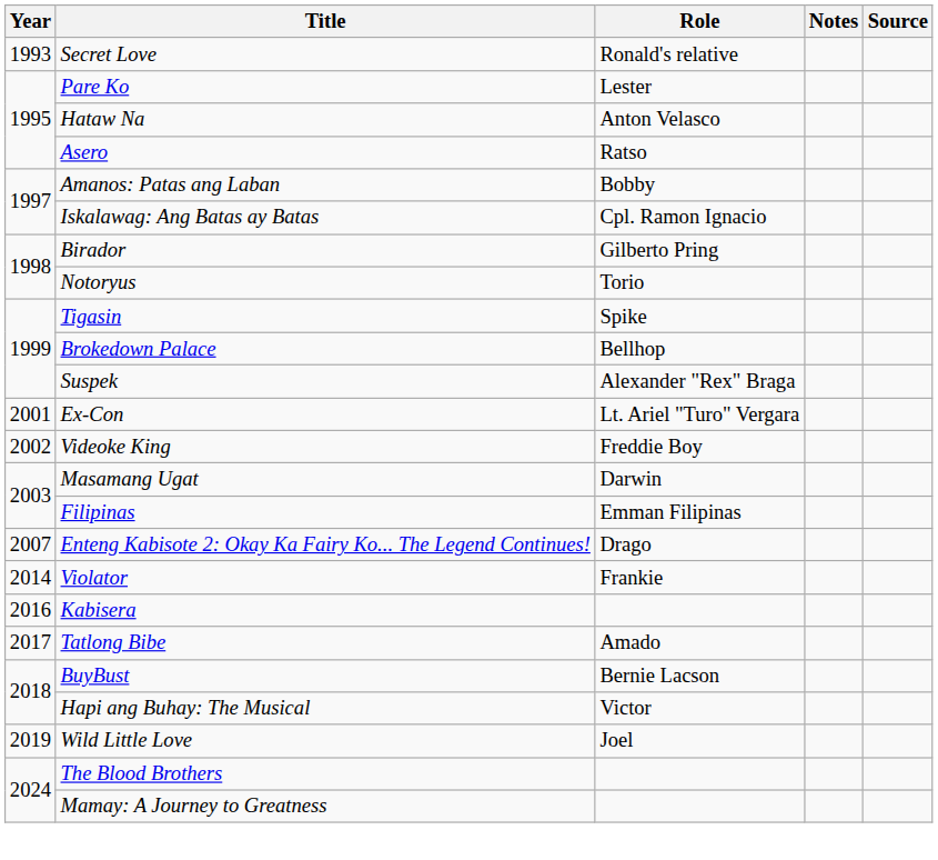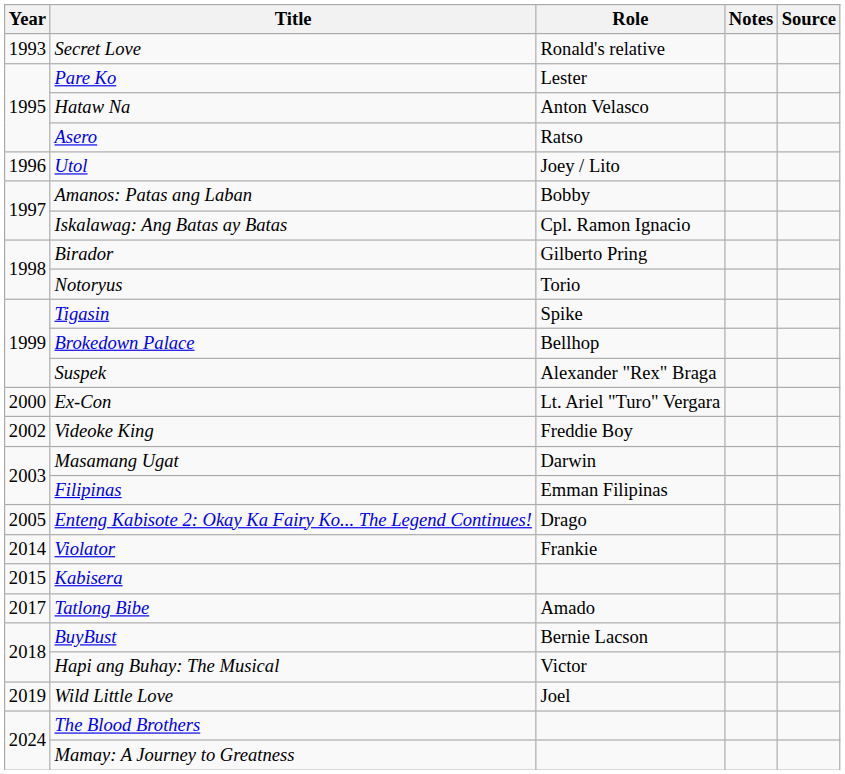+ row: 1996 | Utol | Joey / Lito
Ex-Con | Year: 2001 -> 2000
Enteng Kabisote 2: Okay Ka Fairy Ko... The Legend Continues! | Year: 2007 -> 2005
Kabisera | Year: 2016 -> 2015
